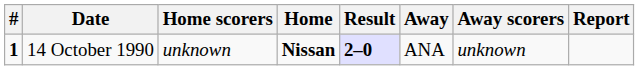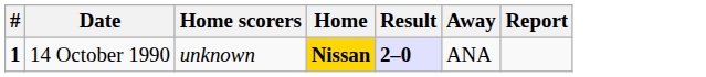- column: Away scorers | unknown
14 October 1990 | Home: no background -> gold background
